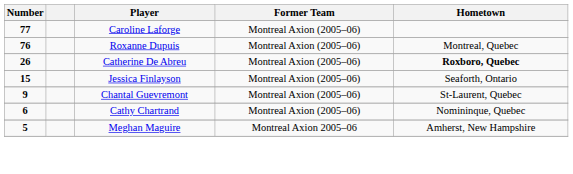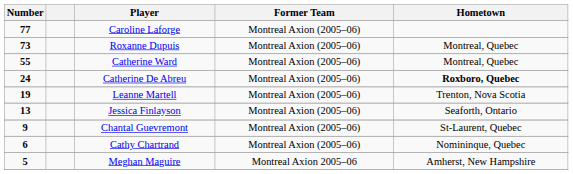Roxanne Dupuis | Number: 76 -> 73
+ row: 55 | Catherine Ward | Montreal Axion (2005–06) | Montreal, Quebec
Catherine De Abreu | Number: 26 -> 24
+ row: 19 | Leanne Martell | Montreal Axion (2005–06) | Trenton, Nova Scotia
Jessica Finlayson | Number: 15 -> 13
